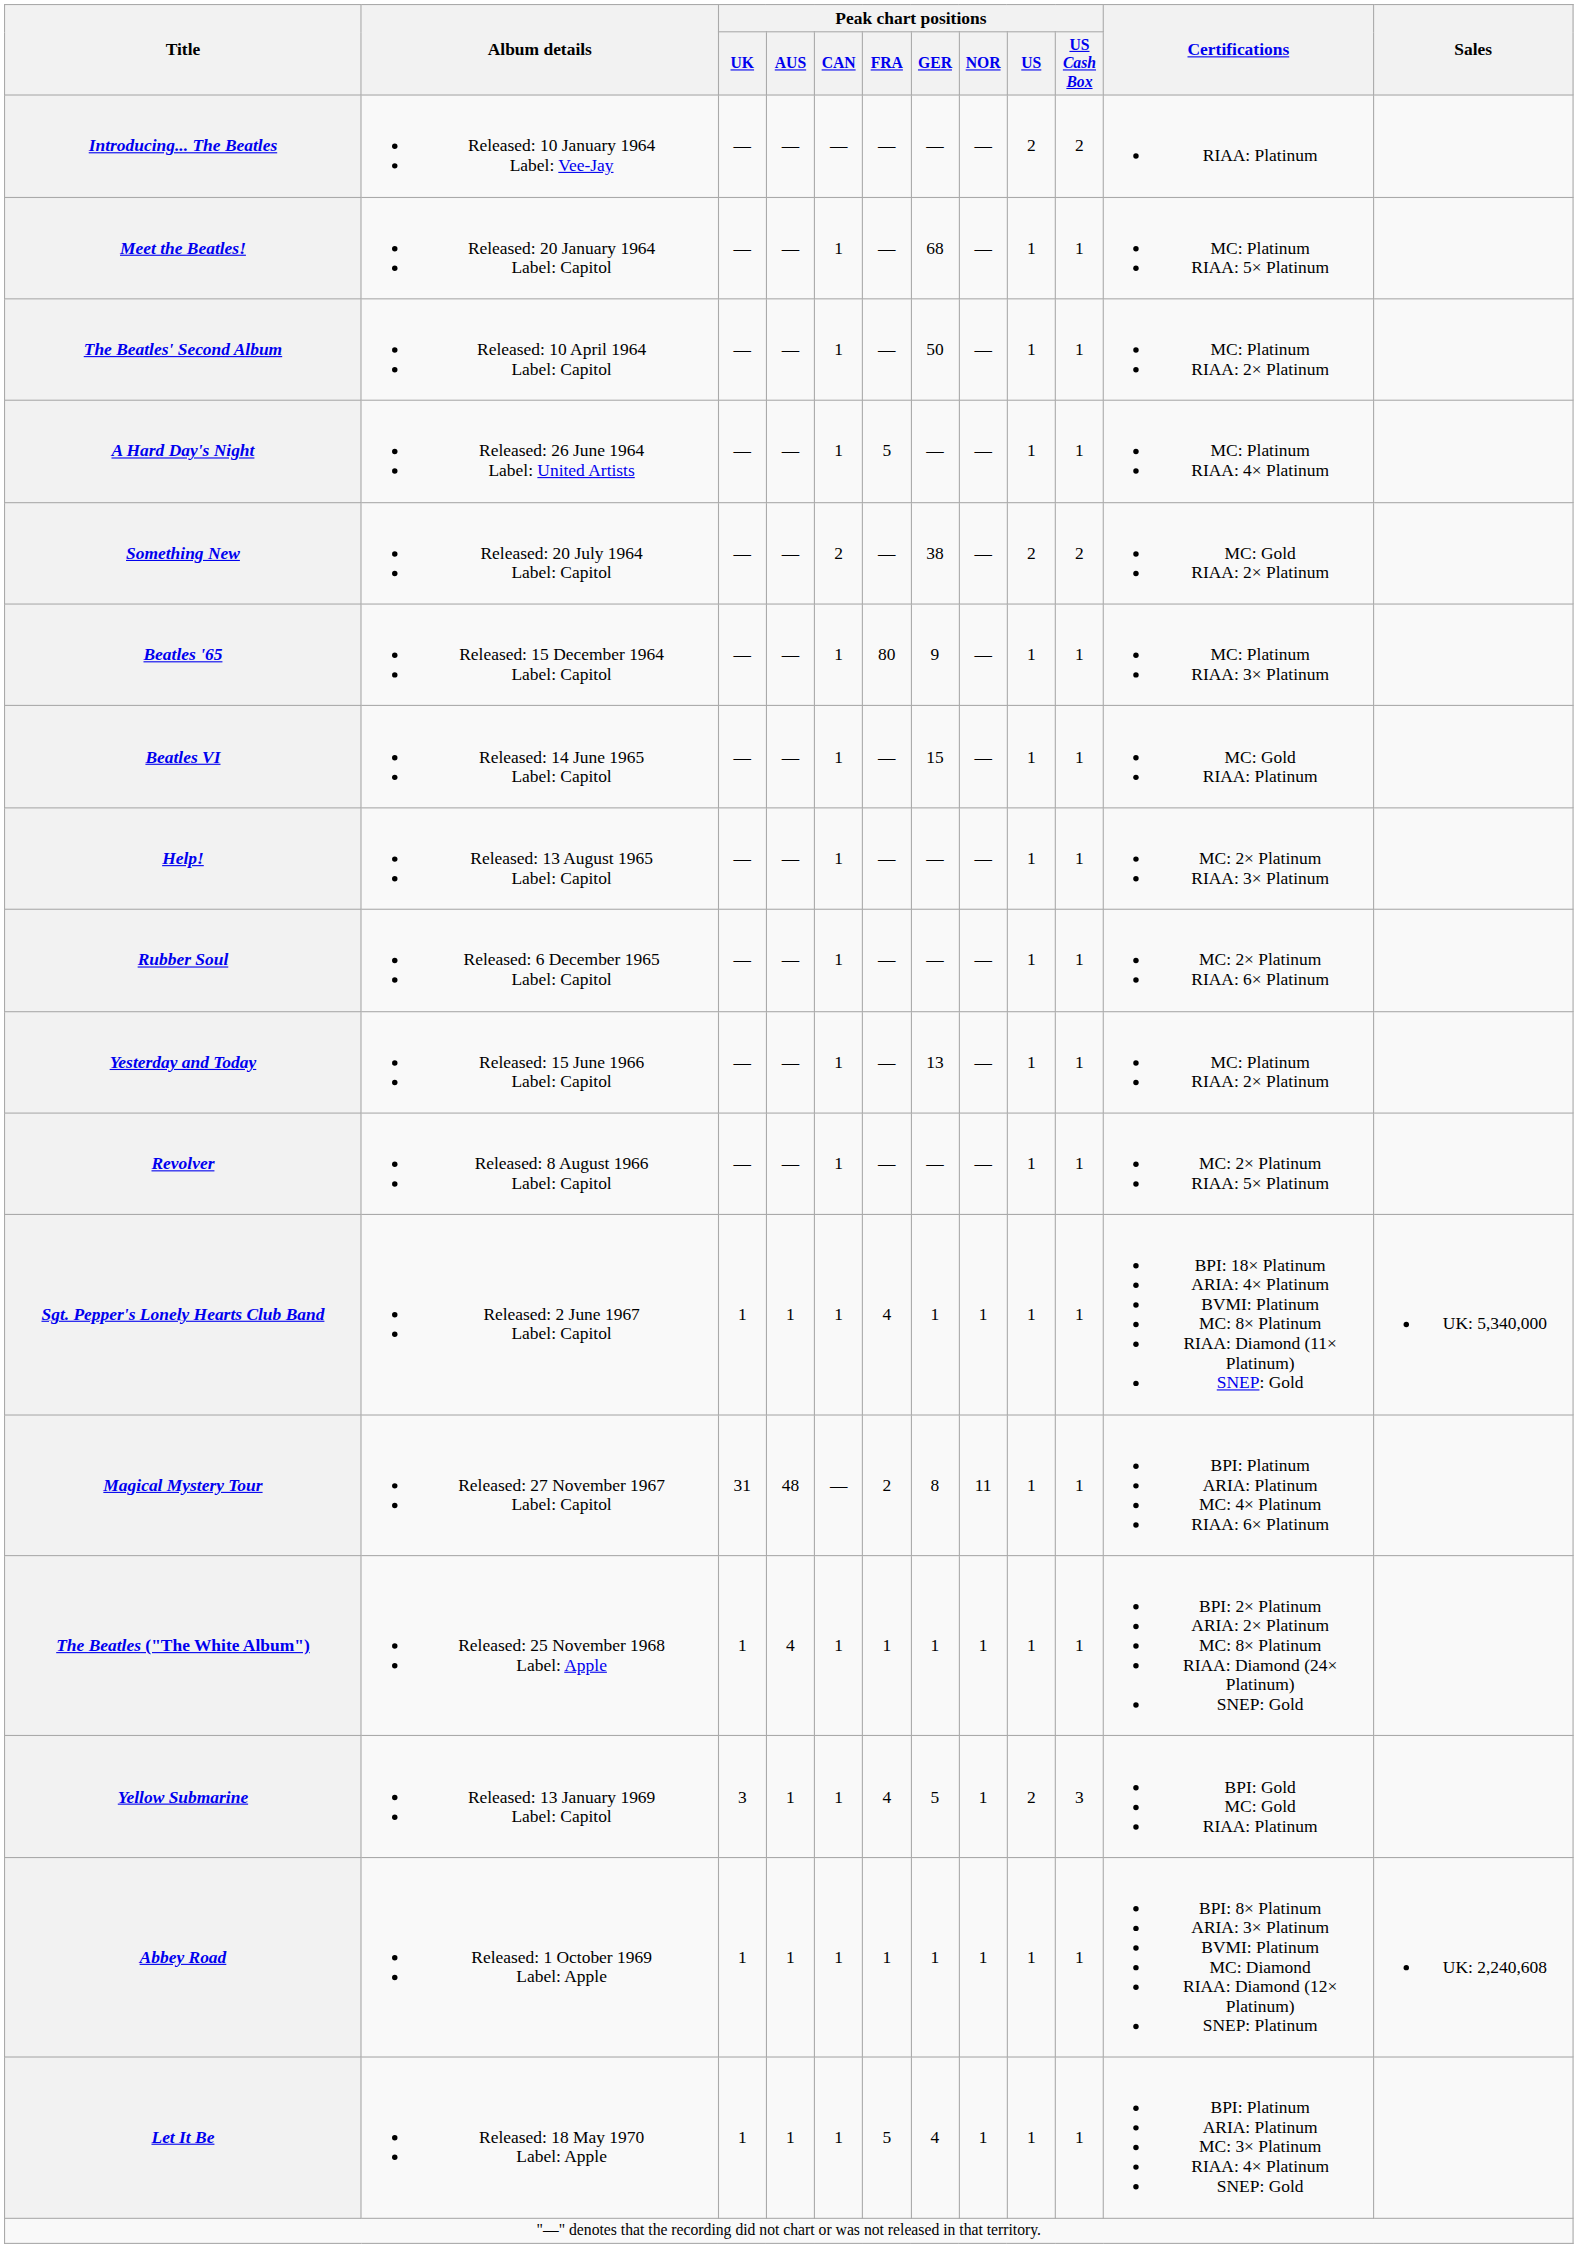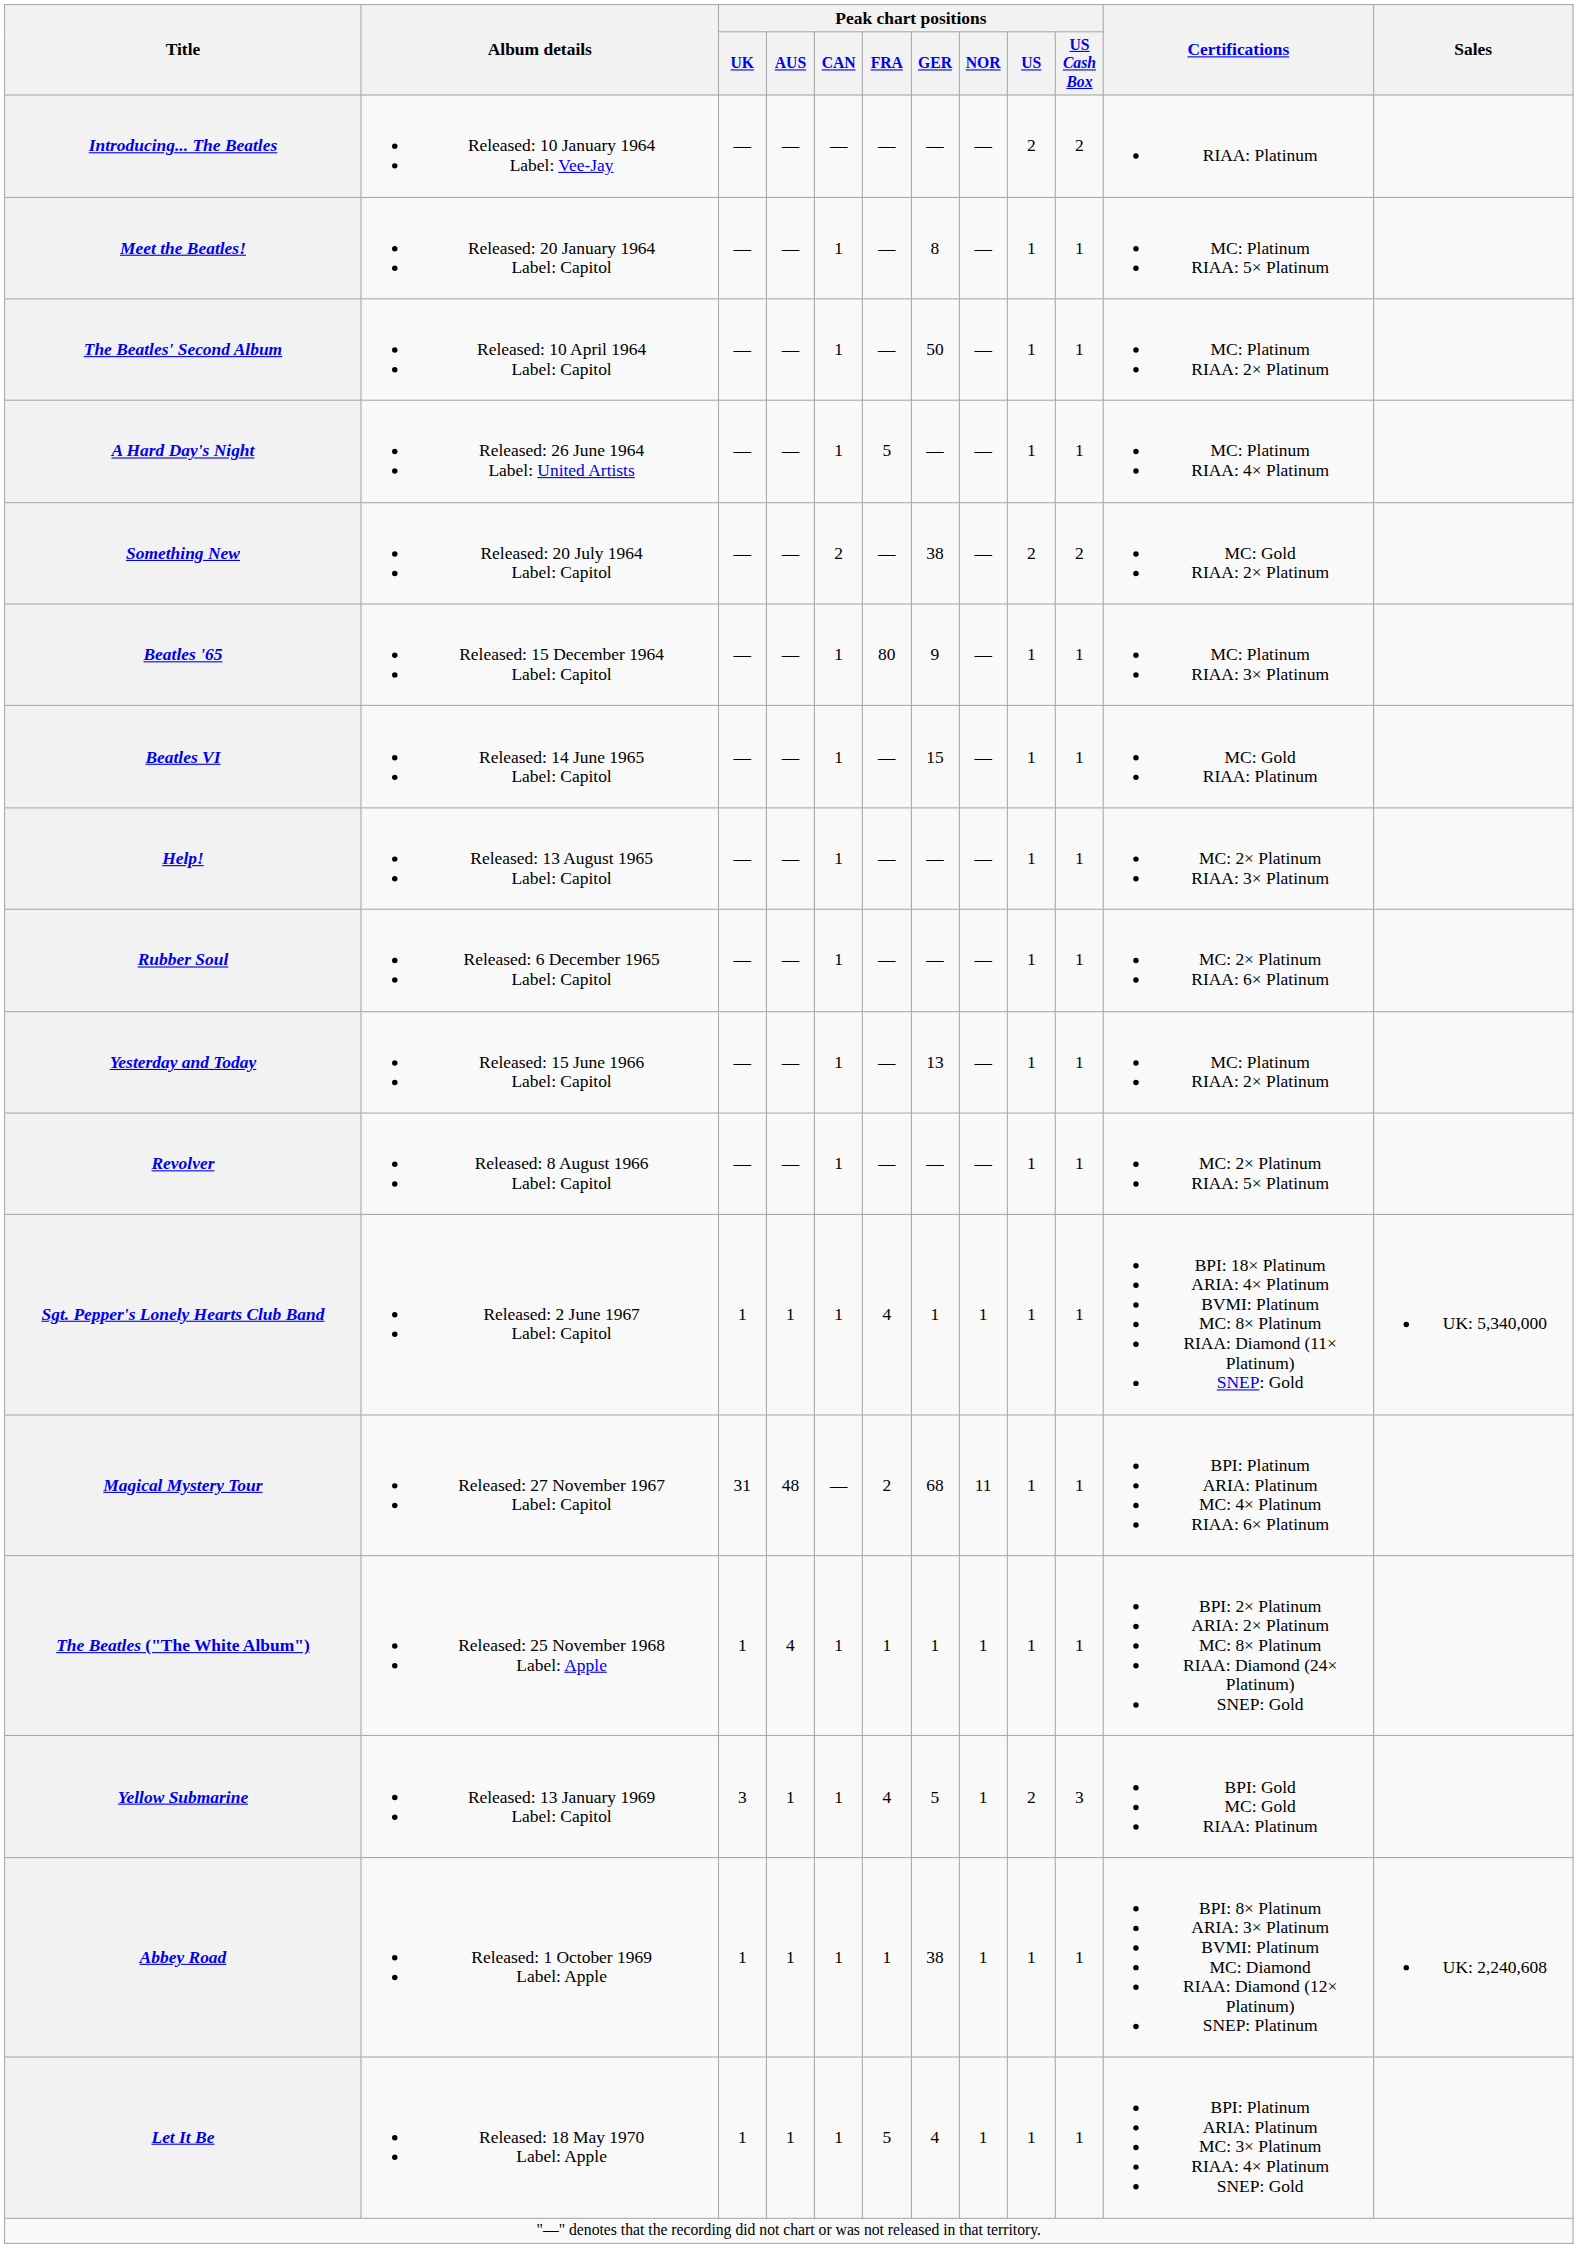Meet the Beatles! | Peak chart positions / GER: 68 -> 8
Magical Mystery Tour | Peak chart positions / GER: 8 -> 68
Abbey Road | Peak chart positions / GER: 1 -> 38
